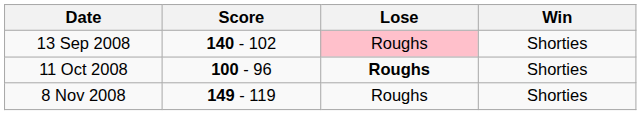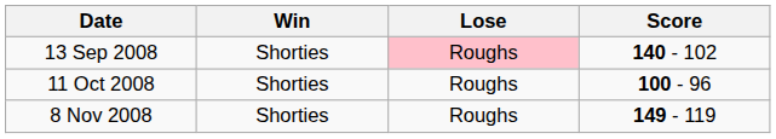columns swapped: Win <-> Score
11 Oct 2008 | Lose: bold -> normal
